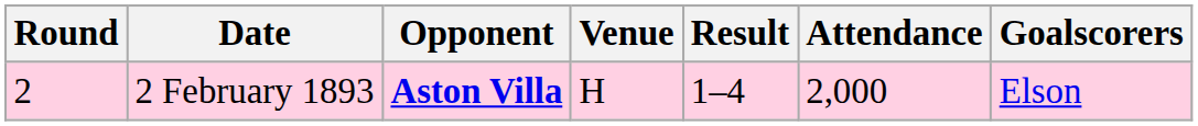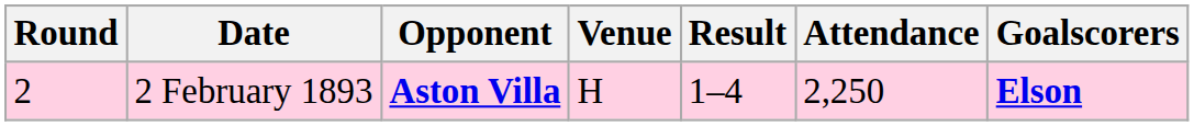2 February 1893 | Attendance: 2,000 -> 2,250
2 February 1893 | Goalscorers: normal -> bold
